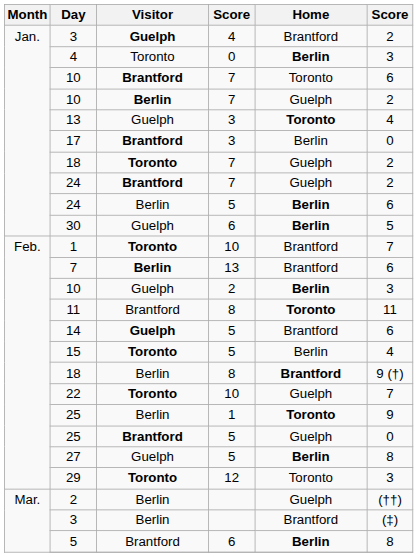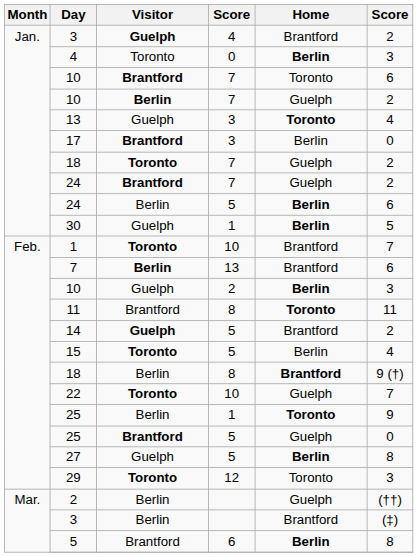30 | column 4: 6 -> 1
14 | column 6: 6 -> 2
